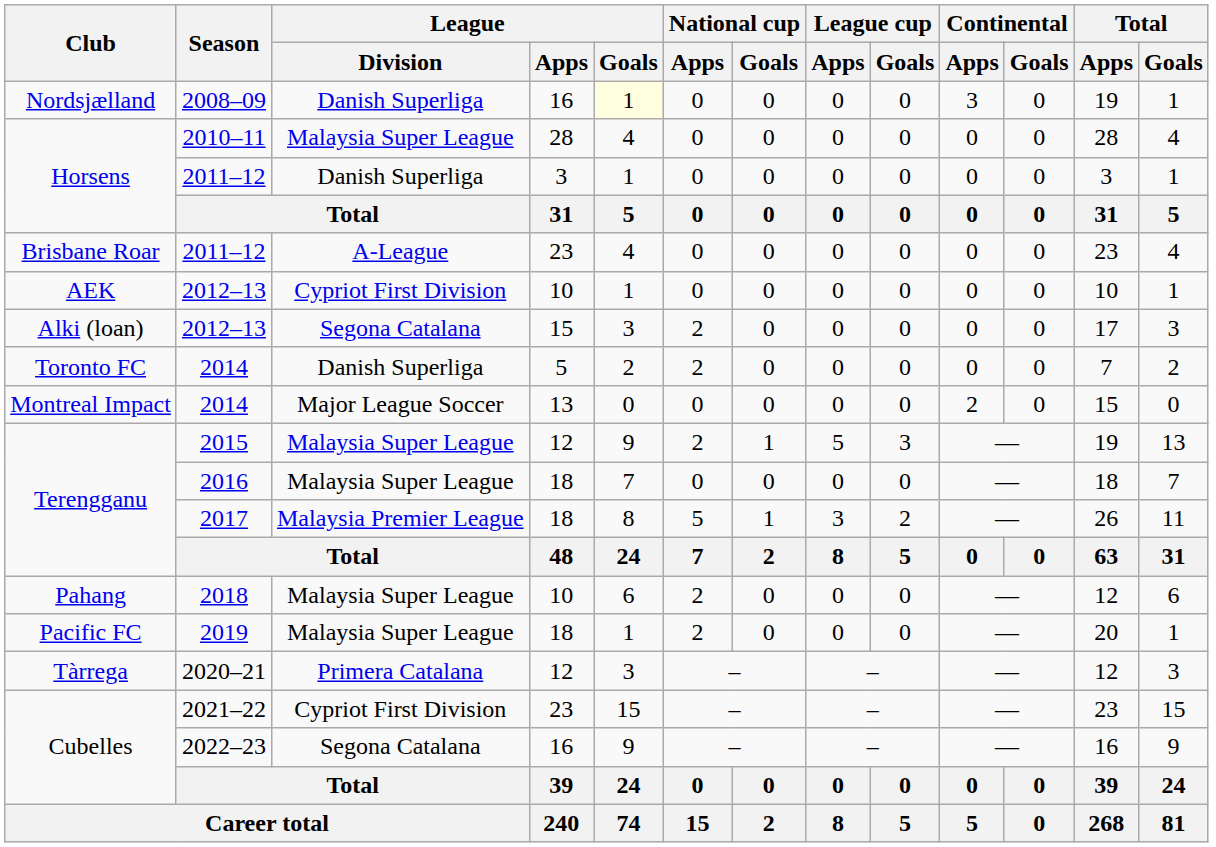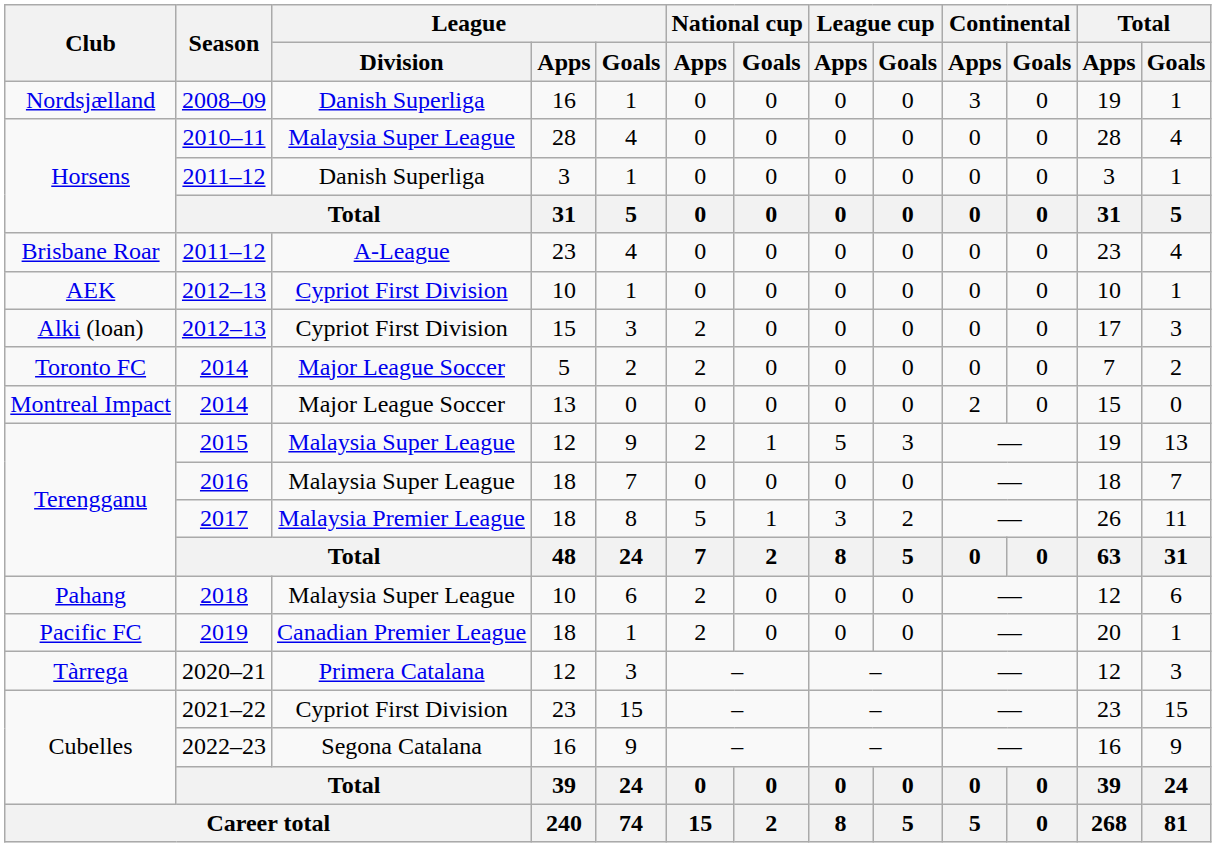2008–09 | League / Goals: lightyellow background -> no background
Alki (loan) / 2012–13 | League / Division: Segona Catalana -> Cypriot First Division
Toronto FC / 2014 | League / Division: Danish Superliga -> Major League Soccer
2019 | League / Division: Malaysia Super League -> Canadian Premier League
